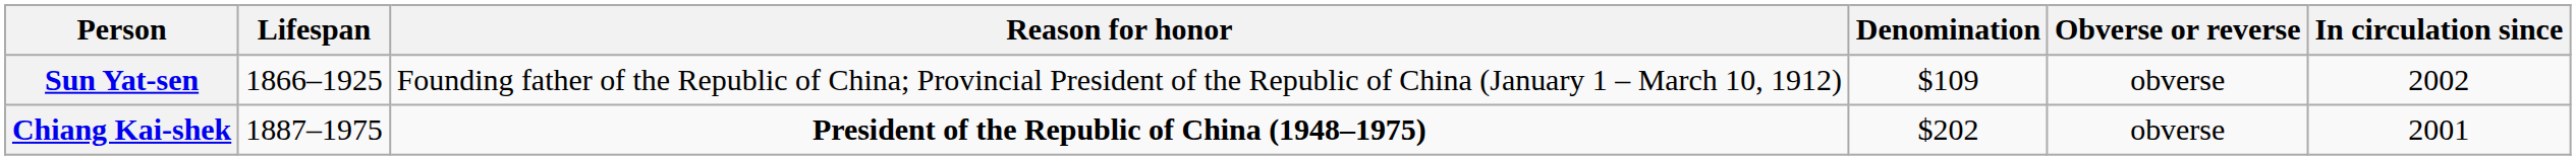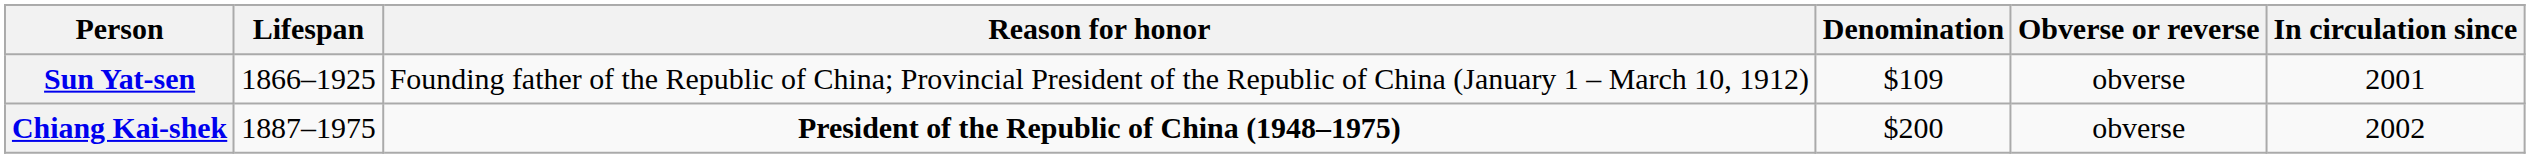Sun Yat-sen | In circulation since: 2002 -> 2001
Chiang Kai-shek | Denomination: $202 -> $200
Chiang Kai-shek | In circulation since: 2001 -> 2002
